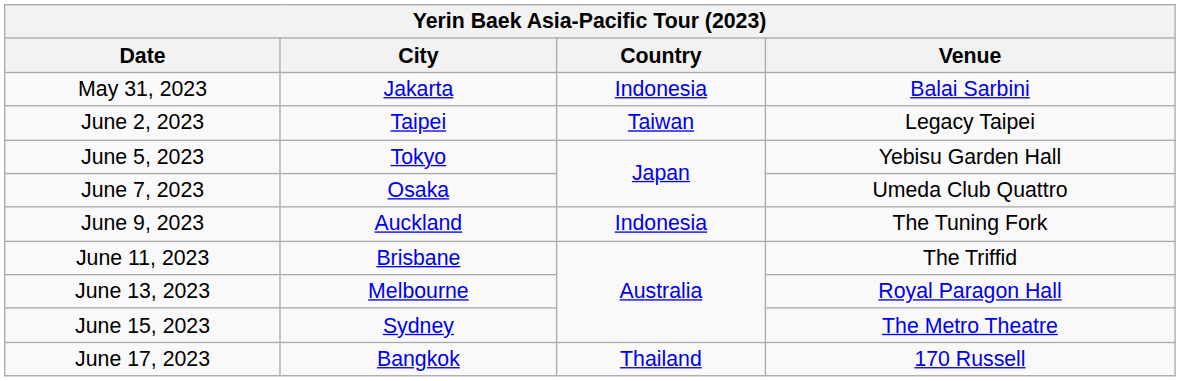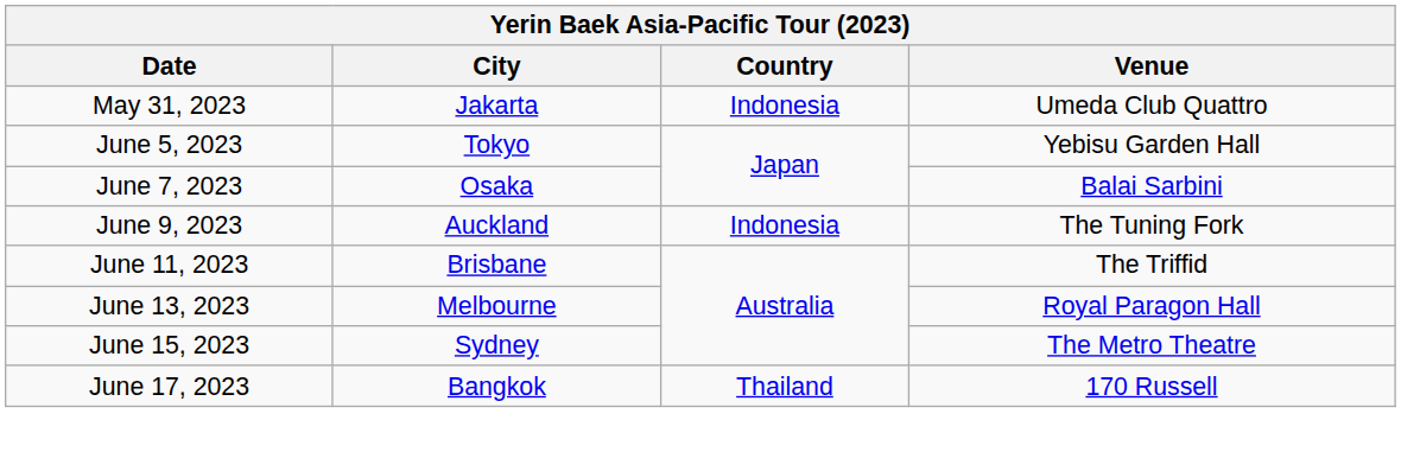May 31, 2023 | Venue: Balai Sarbini -> Umeda Club Quattro
- row: June 2, 2023 | Taipei | Taiwan | Legacy Taipei
June 7, 2023 | Venue: Umeda Club Quattro -> Balai Sarbini
